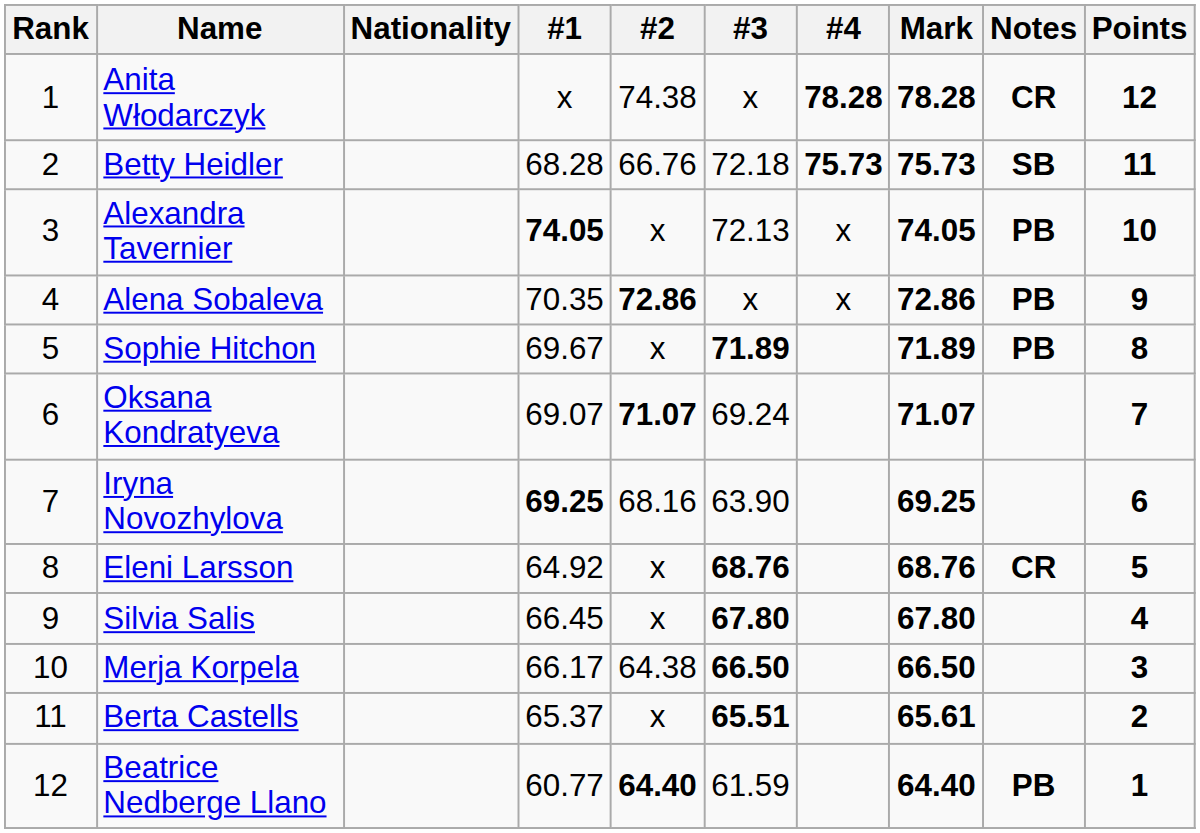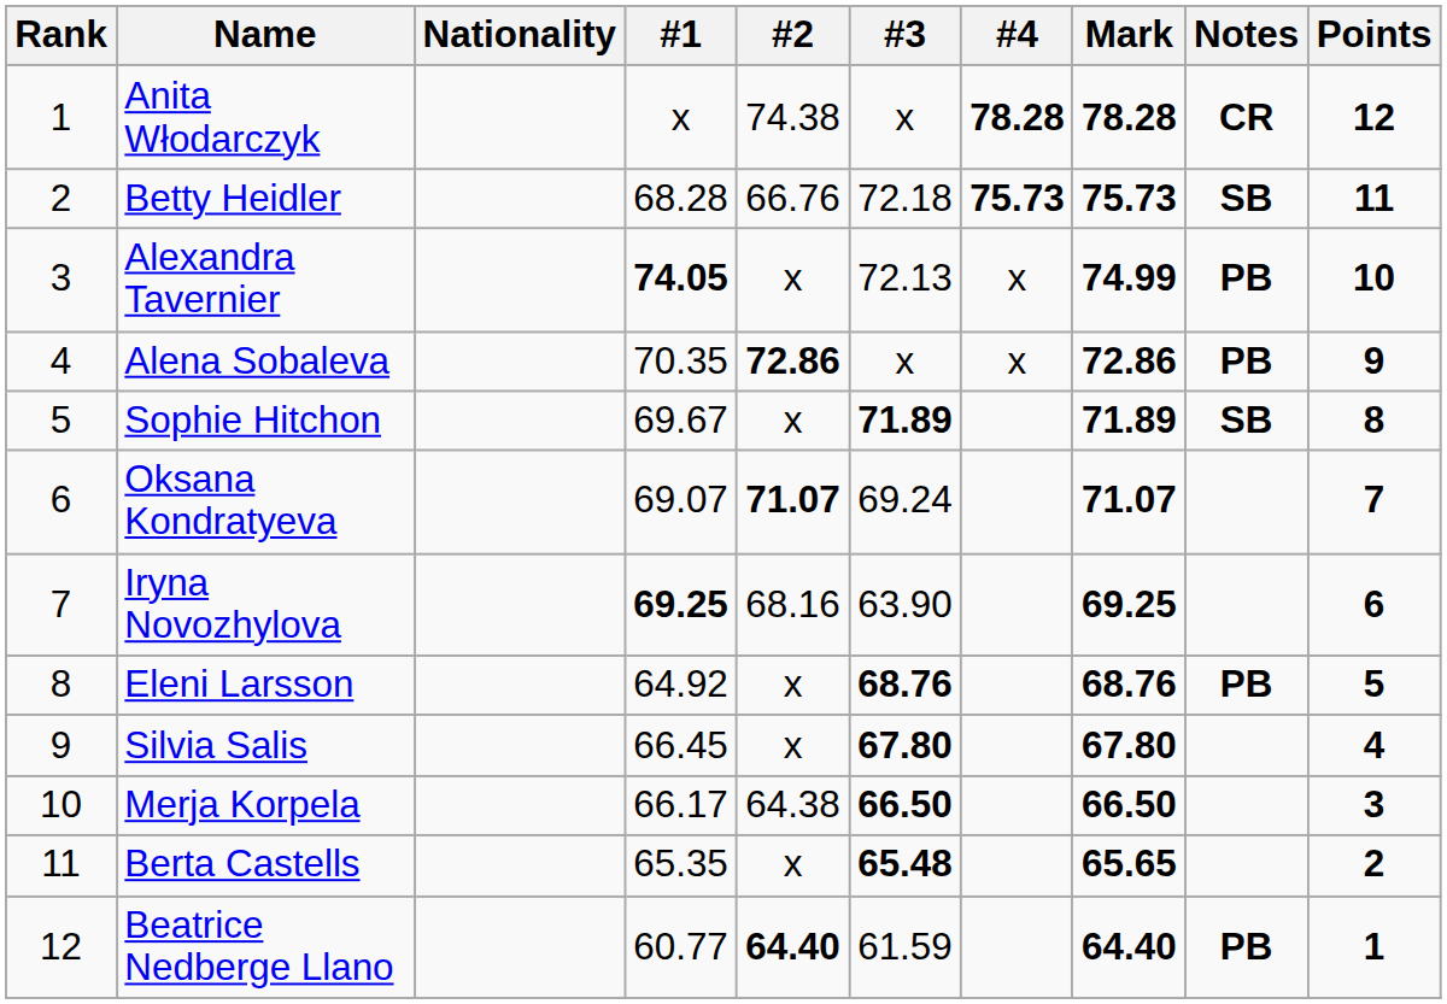Alexandra Tavernier | Mark: 74.05 -> 74.99
Sophie Hitchon | Notes: PB -> SB
Eleni Larsson | Notes: CR -> PB
Berta Castells | #1: 65.37 -> 65.35
Berta Castells | #3: 65.51 -> 65.48
Berta Castells | Mark: 65.61 -> 65.65
